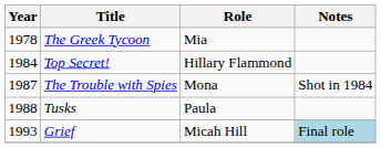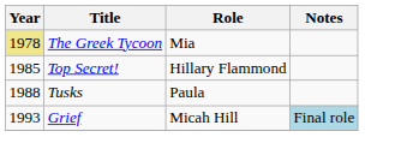The Greek Tycoon | Year: no background -> khaki background
Top Secret! | Year: 1984 -> 1985
- row: 1987 | The Trouble with Spies | Mona | Shot in 1984
